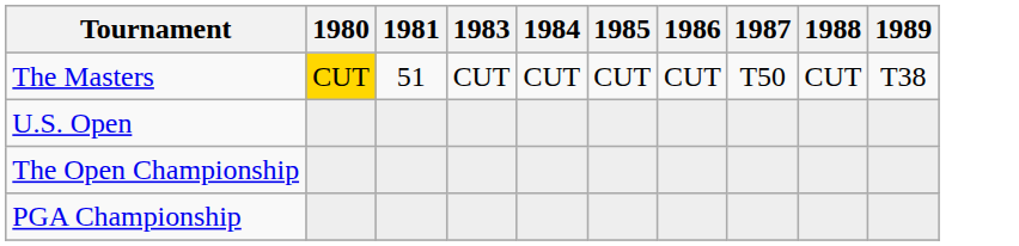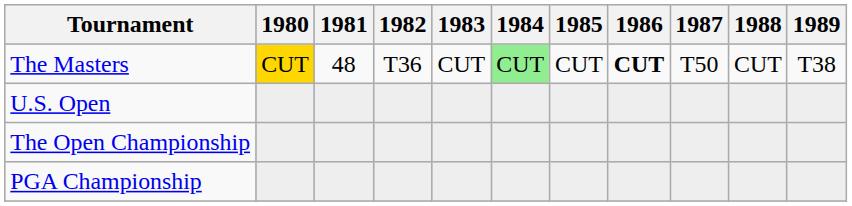+ column: 1982 | T36
The Masters | 1981: 51 -> 48
The Masters | 1984: no background -> lightgreen background
The Masters | 1986: normal -> bold
